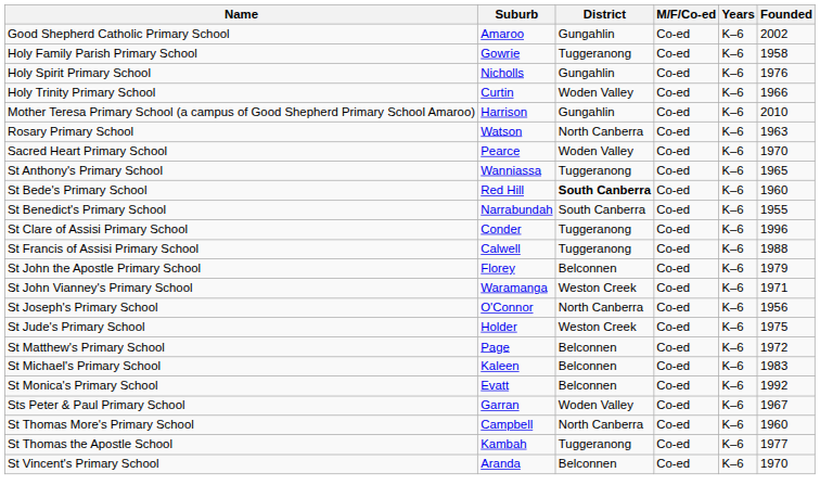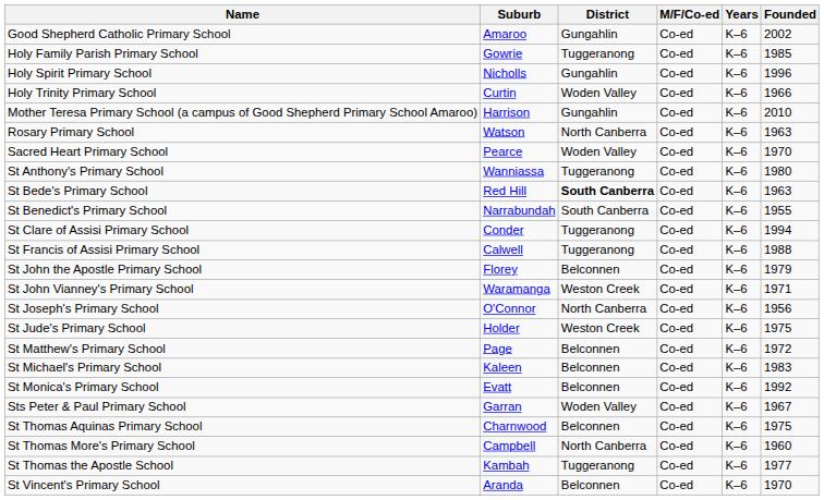Holy Family Parish Primary School | Founded: 1958 -> 1985
Holy Spirit Primary School | Founded: 1976 -> 1996
St Anthony's Primary School | Founded: 1965 -> 1980
St Bede's Primary School | Founded: 1960 -> 1963
St Clare of Assisi Primary School | Founded: 1996 -> 1994
+ row: St Thomas Aquinas Primary School | Charnwood | Belconnen | Co-ed | K–6 | 1975
